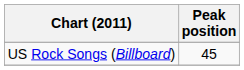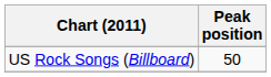US Rock Songs (Billboard) | Peak position: 45 -> 50
